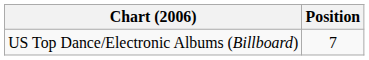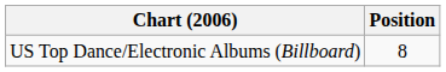US Top Dance/Electronic Albums (Billboard) | Position: 7 -> 8
